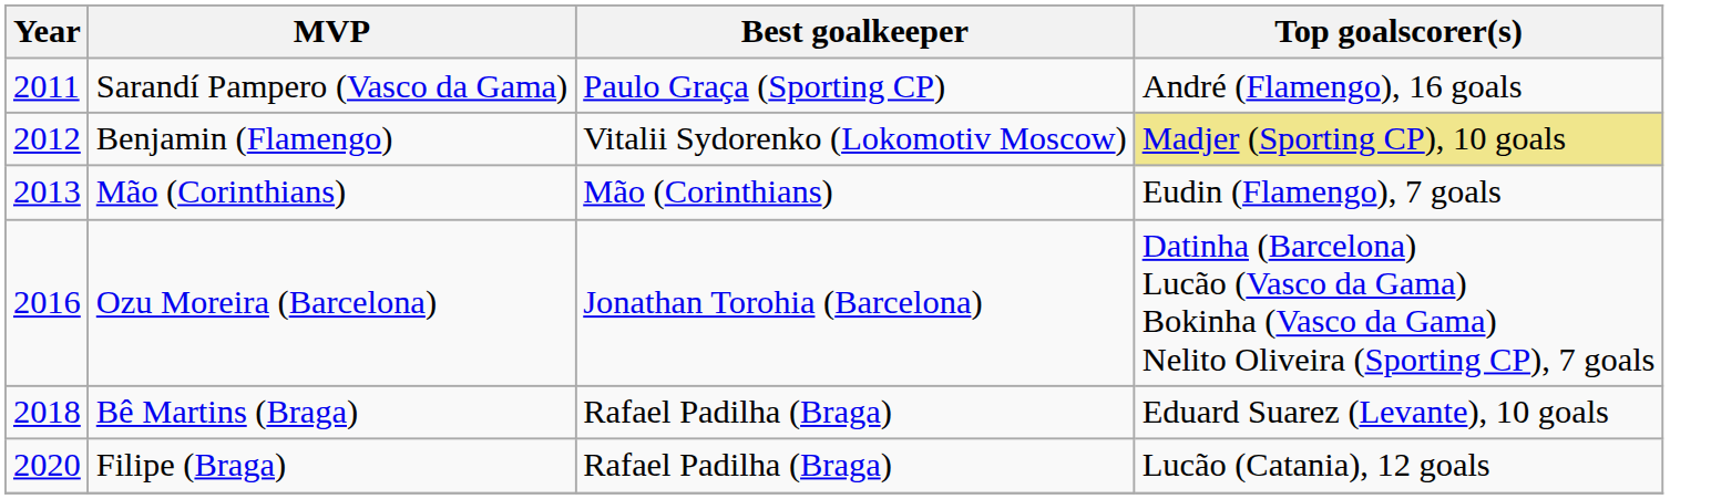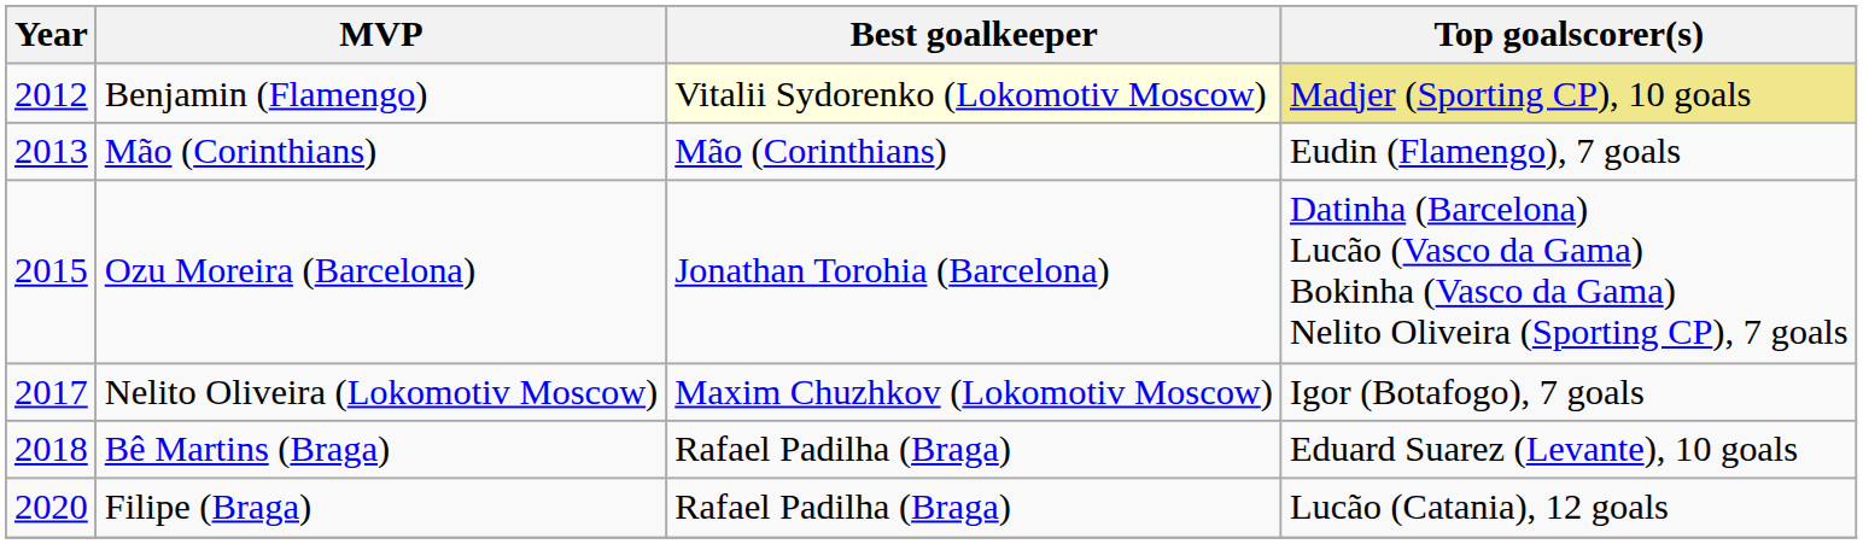- row: 2011 | Sarandí Pampero (Vasco da Gama) | Paulo Graça (Sporting CP) | André (Flamengo), 16 goals
Benjamin (Flamengo) | Best goalkeeper: no background -> lightyellow background
Ozu Moreira (Barcelona) | Year: 2016 -> 2015
+ row: 2017 | Nelito Oliveira (Lokomotiv Moscow) | Maxim Chuzhkov (Lokomotiv Moscow) | Igor (Botafogo), 7 goals
